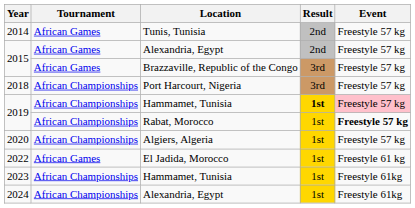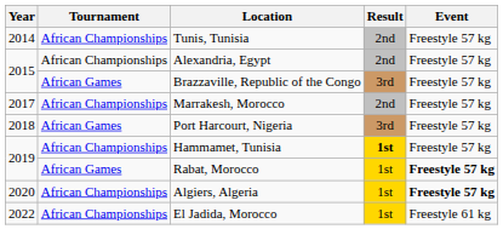2014 | Tournament: African Games -> African Championships
2015 / Alexandria, Egypt | Tournament: African Games -> African Championships
+ row: 2017 | African Championships | Marrakesh, Morocco | 2nd | Freestyle 57 kg
2018 | Tournament: African Championships -> African Games
2019 / Hammamet, Tunisia | Event: pink background -> no background
2019 / Rabat, Morocco | Tournament: African Championships -> African Games
2020 | Event: normal -> bold
2022 | Tournament: African Games -> African Championships
- row: 2023 | African Championships | Hammamet, Tunisia | 1st | Freestyle 61kg
- row: 2024 | African Championships | Alexandria, Egypt | 1st | Freestyle 61kg
